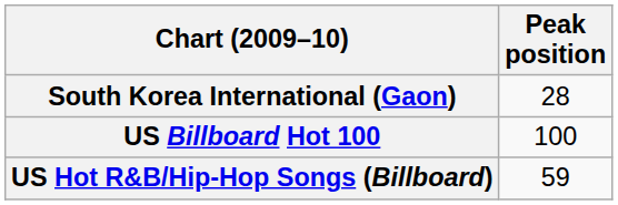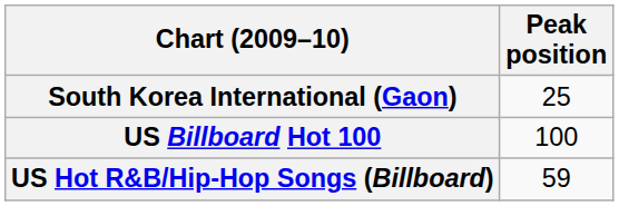South Korea International (Gaon) | Peak position: 28 -> 25
